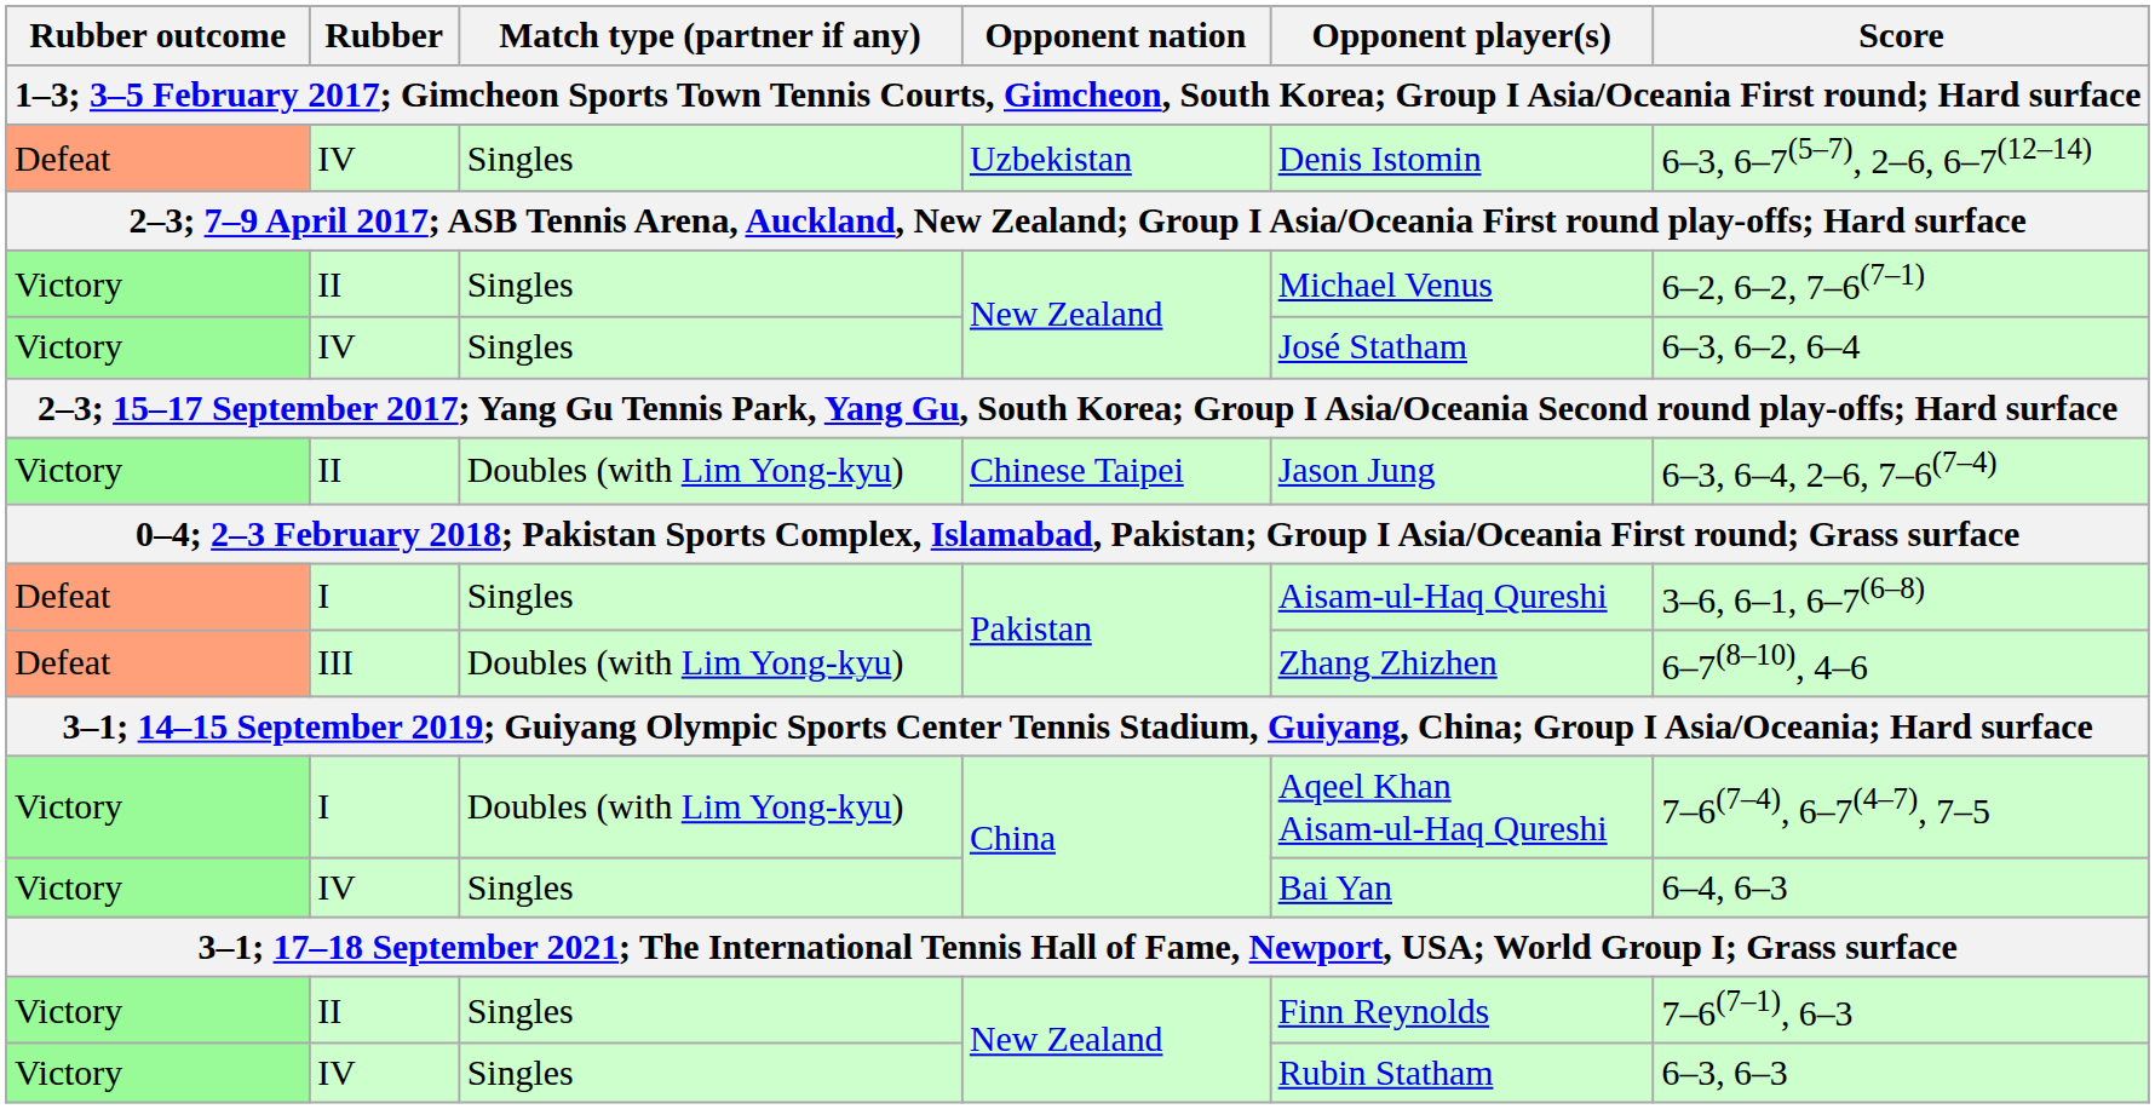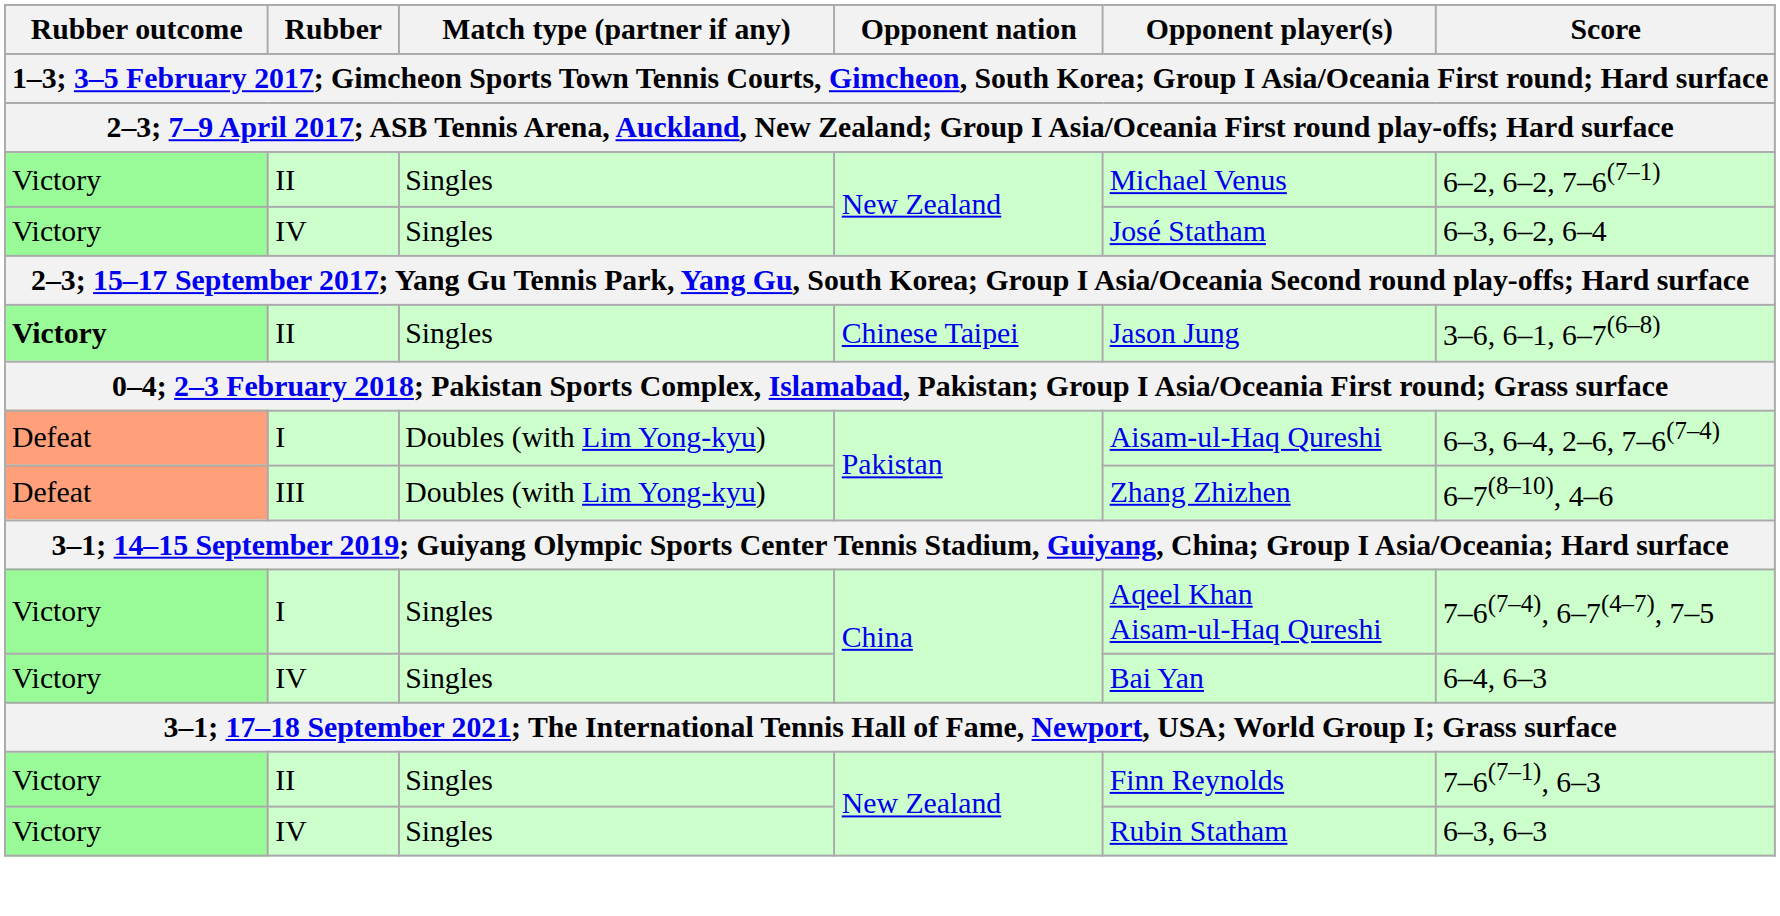- row: Defeat | IV | Singles | Uzbekistan | Denis Istomin | 6–3, 6–7(5–7), 2–6, 6–7(12–14)
Chinese Taipei | Rubber outcome: normal -> bold
Chinese Taipei | Match type (partner if any): Doubles (with Lim Yong-kyu) -> Singles
Chinese Taipei | Score: 6–3, 6–4, 2–6, 7–6(7–4) -> 3–6, 6–1, 6–7(6–8)
I / Pakistan | Match type (partner if any): Singles -> Doubles (with Lim Yong-kyu)
I / Pakistan | Score: 3–6, 6–1, 6–7(6–8) -> 6–3, 6–4, 2–6, 7–6(7–4)
I / China | Match type (partner if any): Doubles (with Lim Yong-kyu) -> Singles
